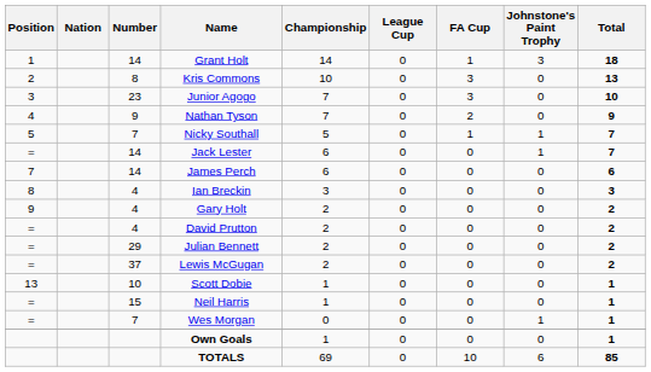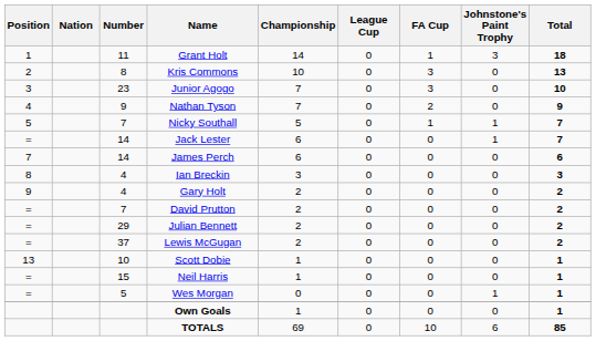Grant Holt | Number: 14 -> 11
David Prutton | Number: 4 -> 7
Wes Morgan | Number: 7 -> 5
